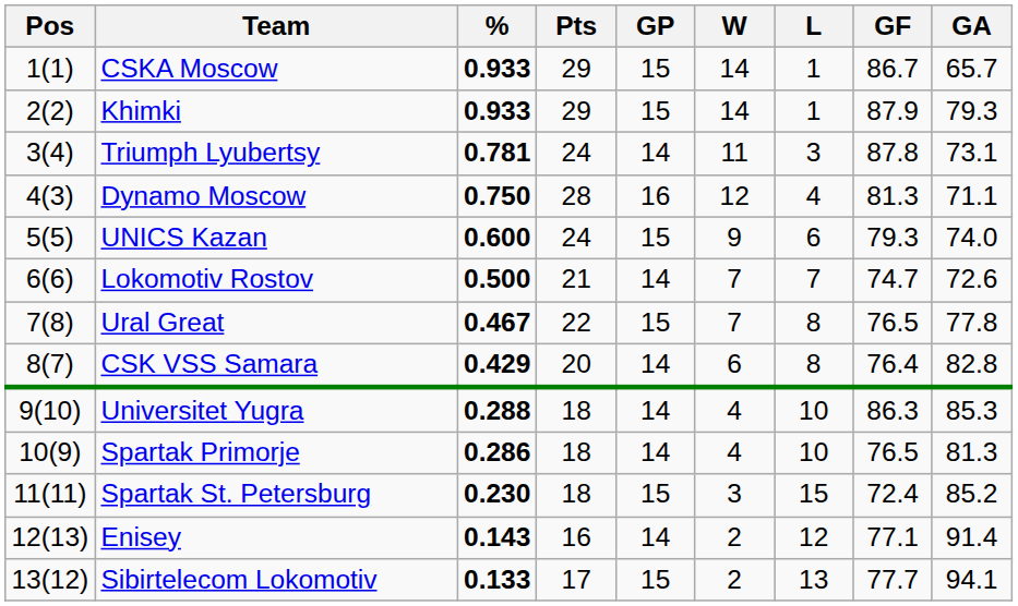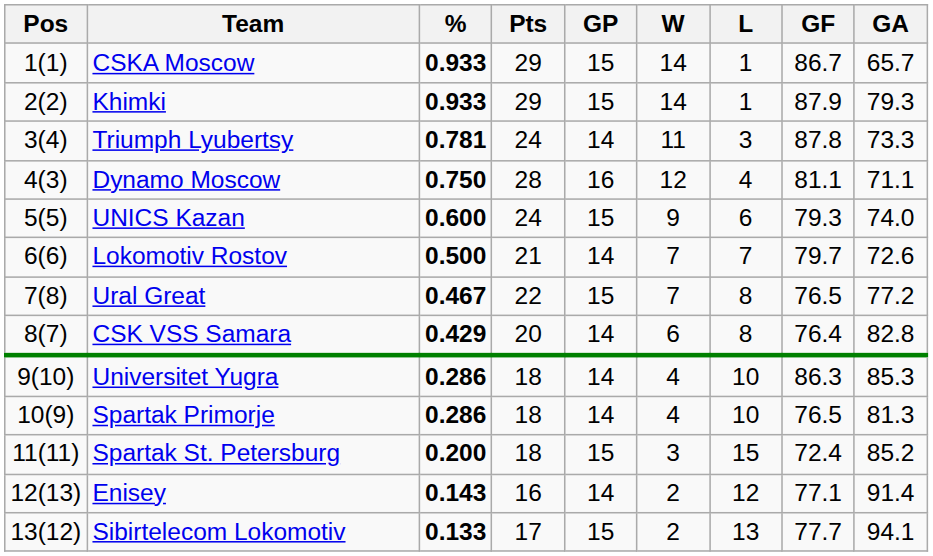Triumph Lyubertsy | GA: 73.1 -> 73.3
Dynamo Moscow | GF: 81.3 -> 81.1
Lokomotiv Rostov | GF: 74.7 -> 79.7
Ural Great | GA: 77.8 -> 77.2
Universitet Yugra | %: 0.288 -> 0.286
Spartak St. Petersburg | %: 0.230 -> 0.200
